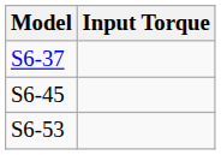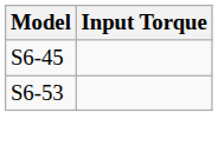- row: S6-37
